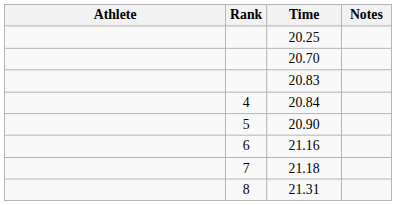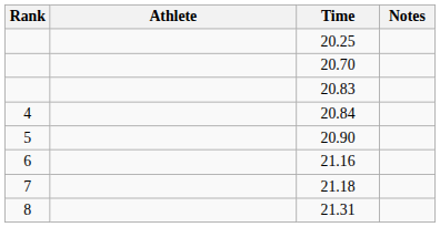columns swapped: Rank <-> Athlete
